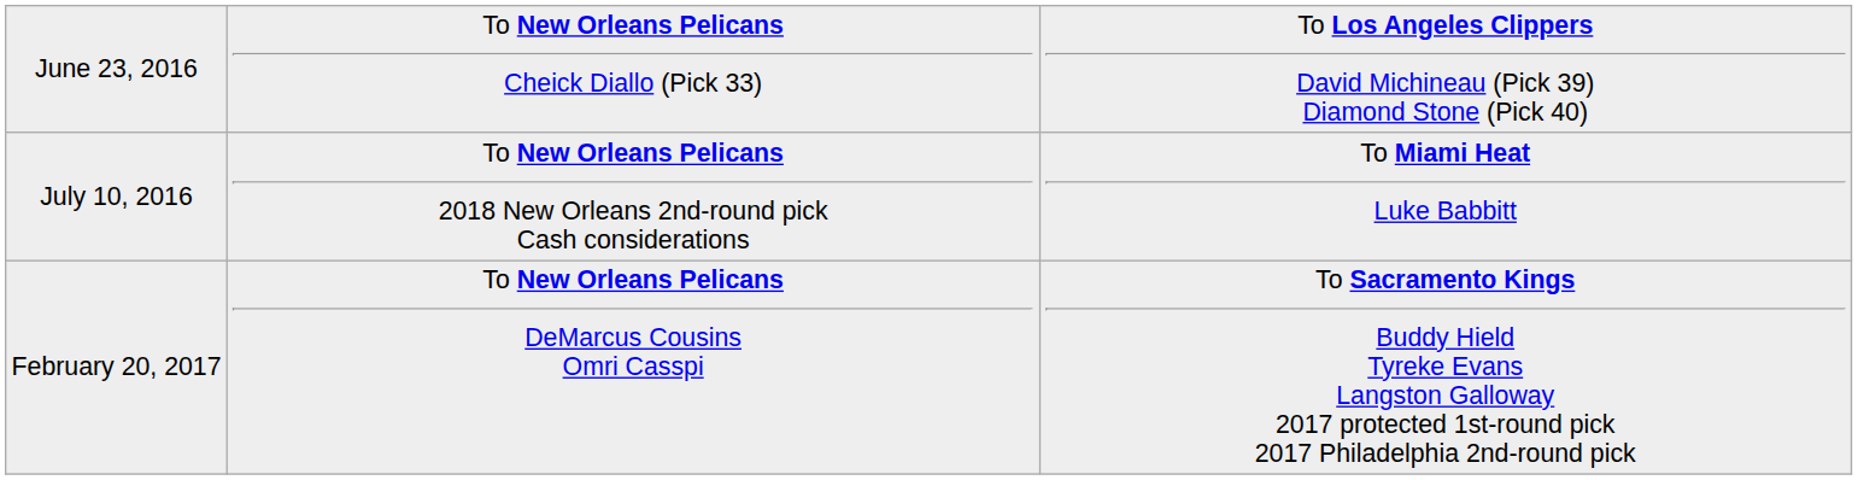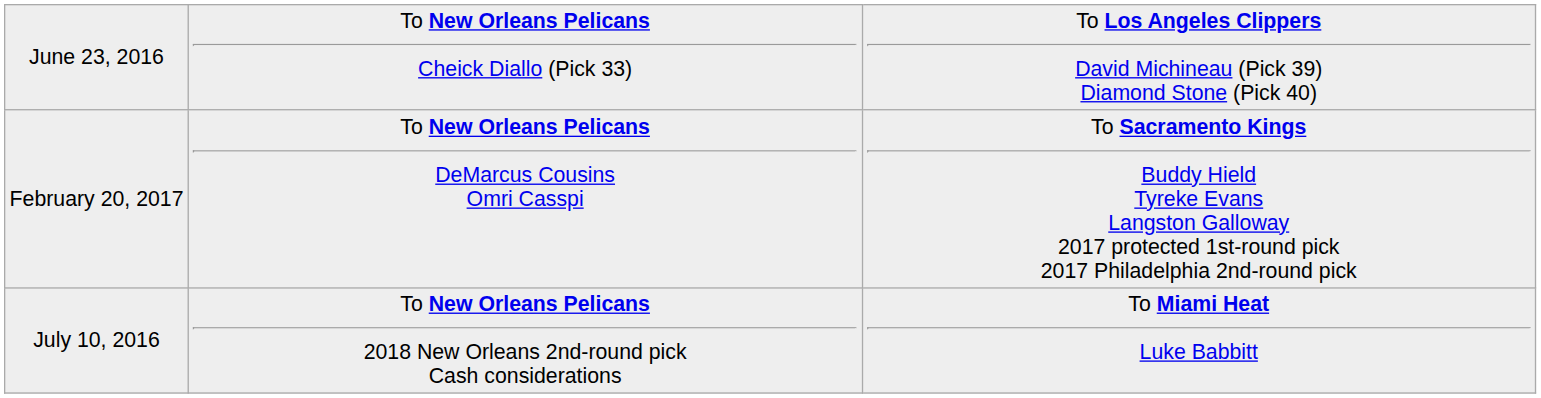rows swapped: July 10, 2016 <-> February 20, 2017
